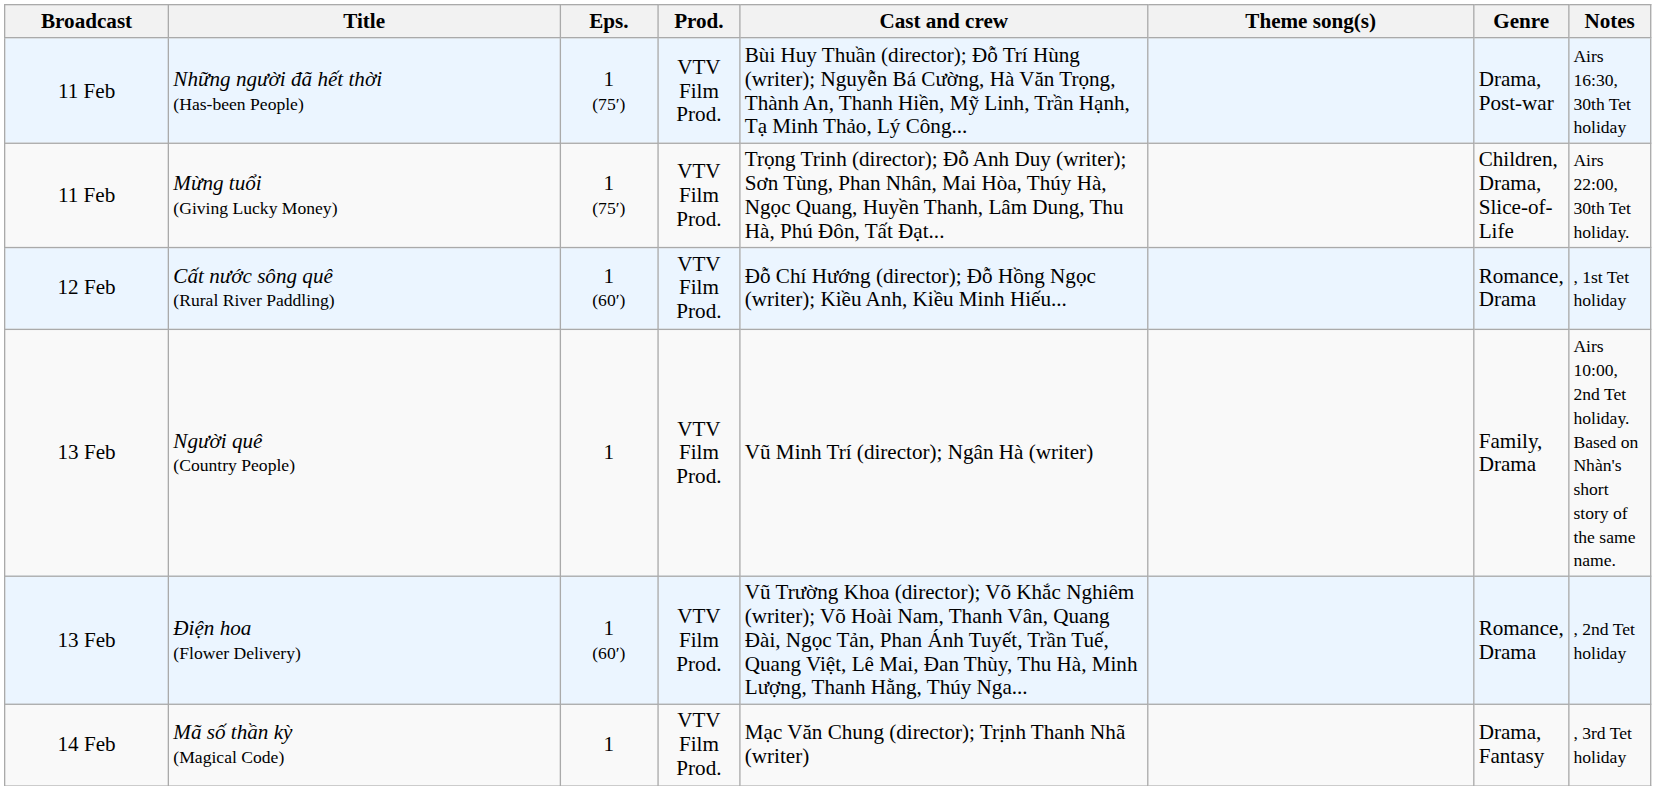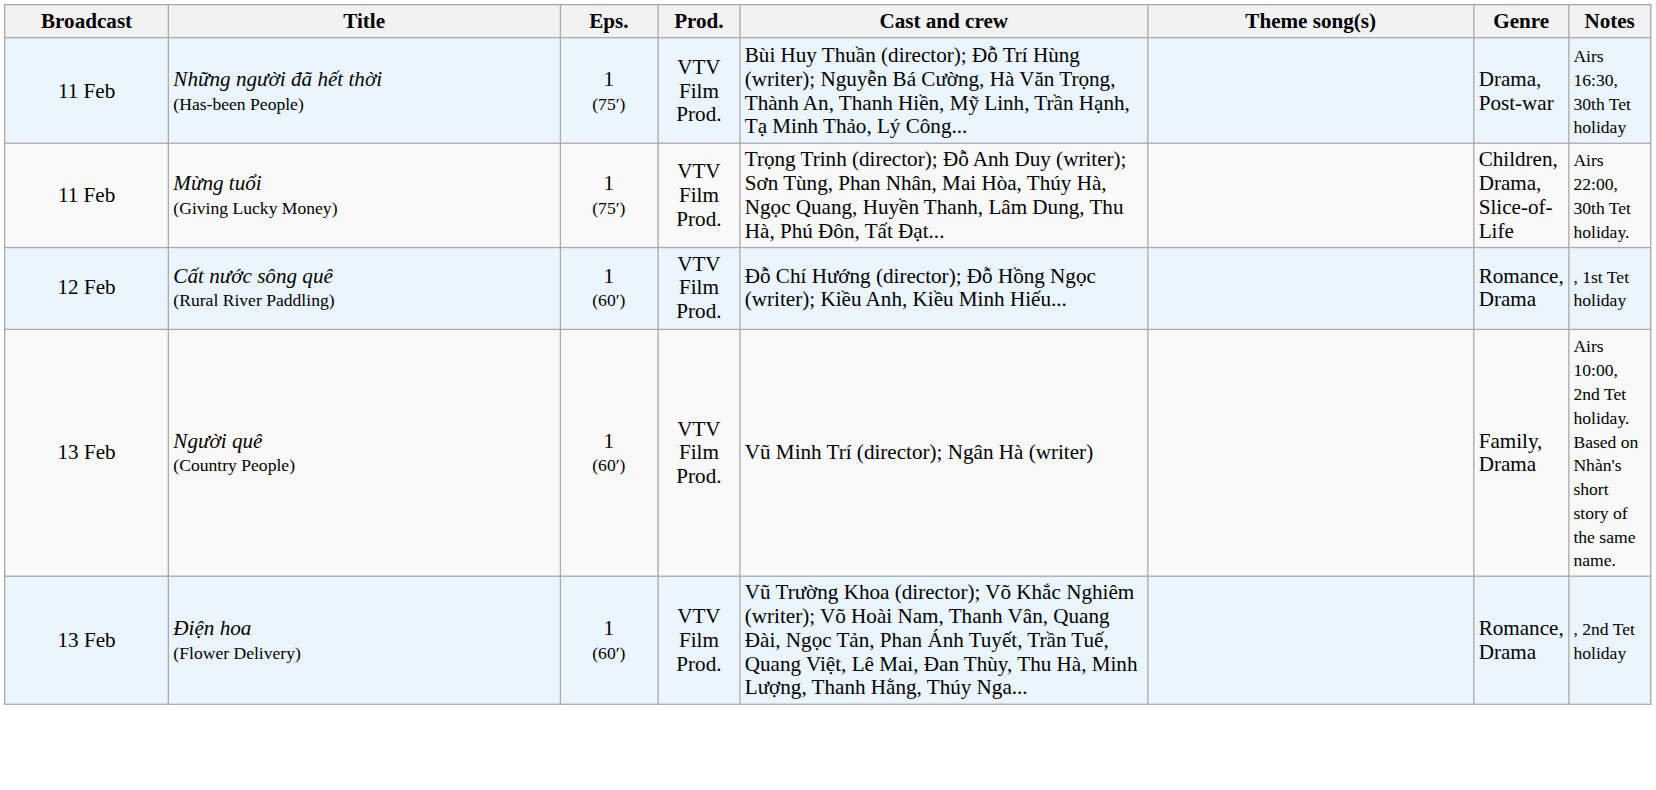Người quê (Country People) | Eps.: 1 -> 1 (60′)
- row: 14 Feb | Mã số thần kỳ (Magical Code) | 1 | VTV Film Prod. | Mạc Văn Chung (director); Trịnh Thanh Nhã (writer) | Drama, Fantasy | , 3rd Tet holiday
